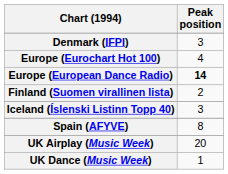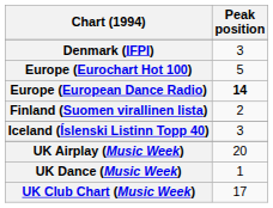Europe (Eurochart Hot 100) | Peak position: 4 -> 5
- row: Spain (AFYVE) | 8
+ row: UK Club Chart (Music Week) | 17
